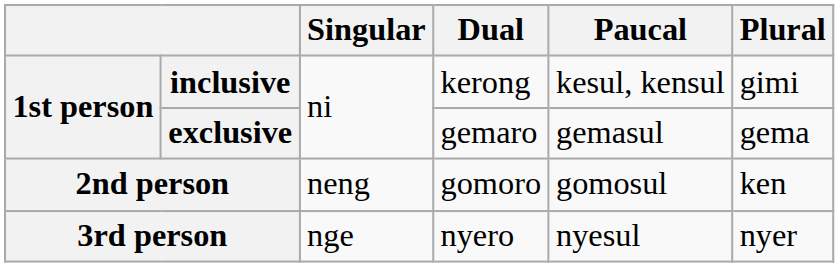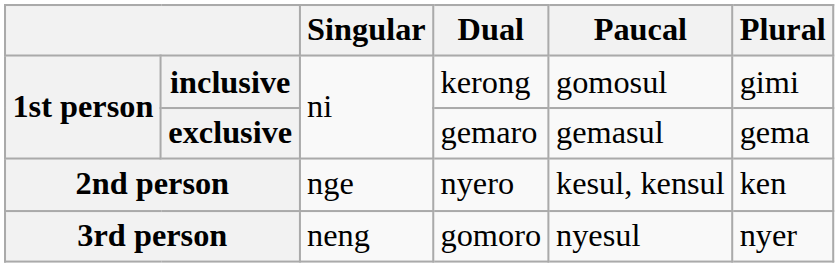inclusive | Paucal: kesul, kensul -> gomosul
2nd person | Singular: neng -> nge
2nd person | Dual: gomoro -> nyero
2nd person | Paucal: gomosul -> kesul, kensul
3rd person | Singular: nge -> neng
3rd person | Dual: nyero -> gomoro
